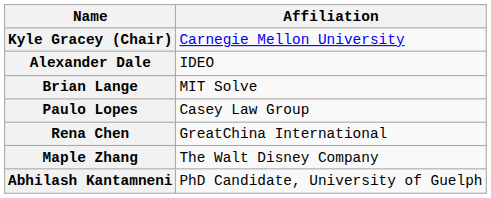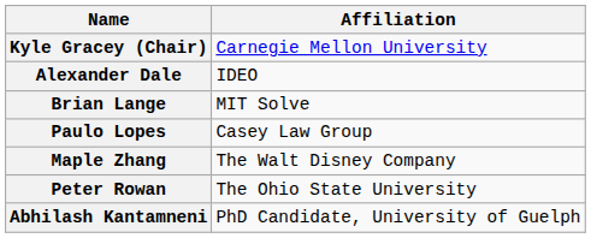- row: Rena Chen | GreatChina International
+ row: Peter Rowan | The Ohio State University
